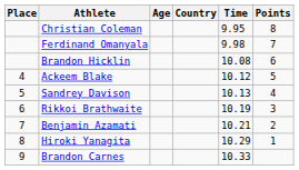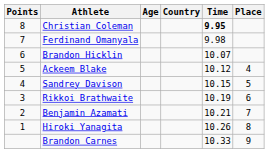columns swapped: Place <-> Points
Christian Coleman | Time: normal -> bold
Brandon Hicklin | Time: 10.08 -> 10.07
Sandrey Davison | Time: 10.13 -> 10.15
Hiroki Yanagita | Time: 10.29 -> 10.26
